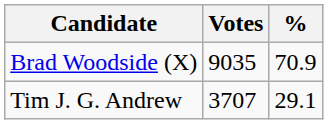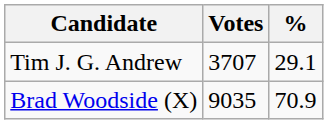rows swapped: Brad Woodside (X) <-> Tim J. G. Andrew
